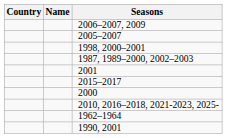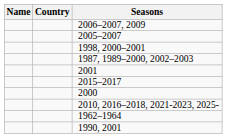columns swapped: Name <-> Country
